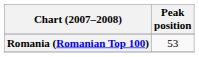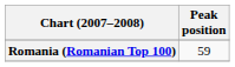Romania (Romanian Top 100) | Peak position: 53 -> 59
